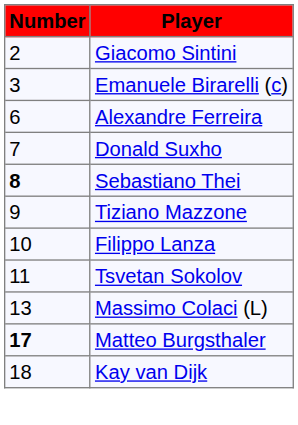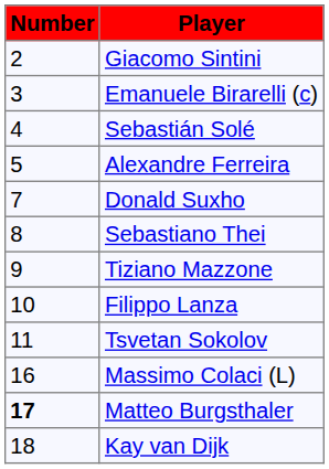+ row: 4 | Sebastián Solé
Alexandre Ferreira | Number: 6 -> 5
Sebastiano Thei | Number: bold -> normal
Massimo Colaci (L) | Number: 13 -> 16
